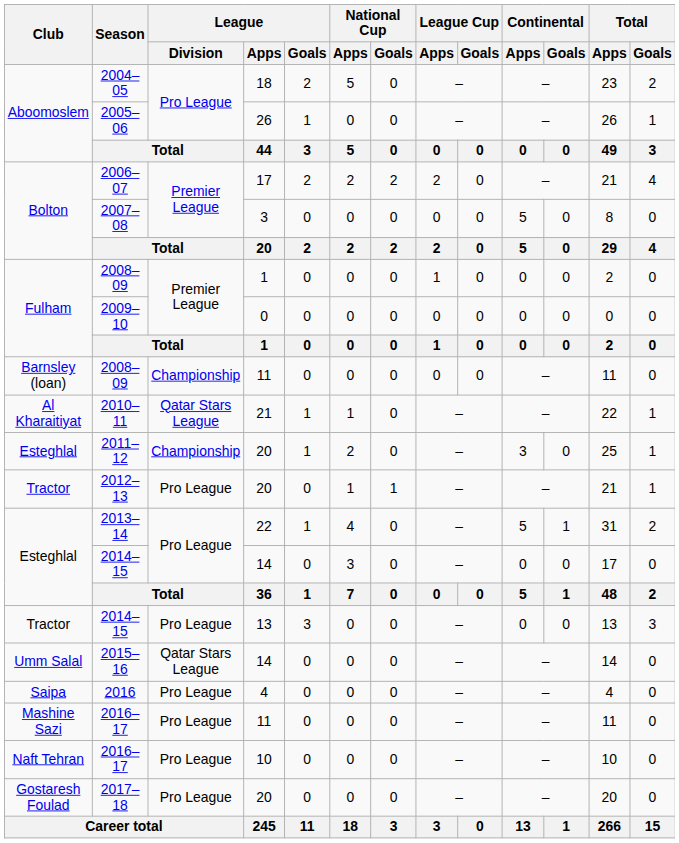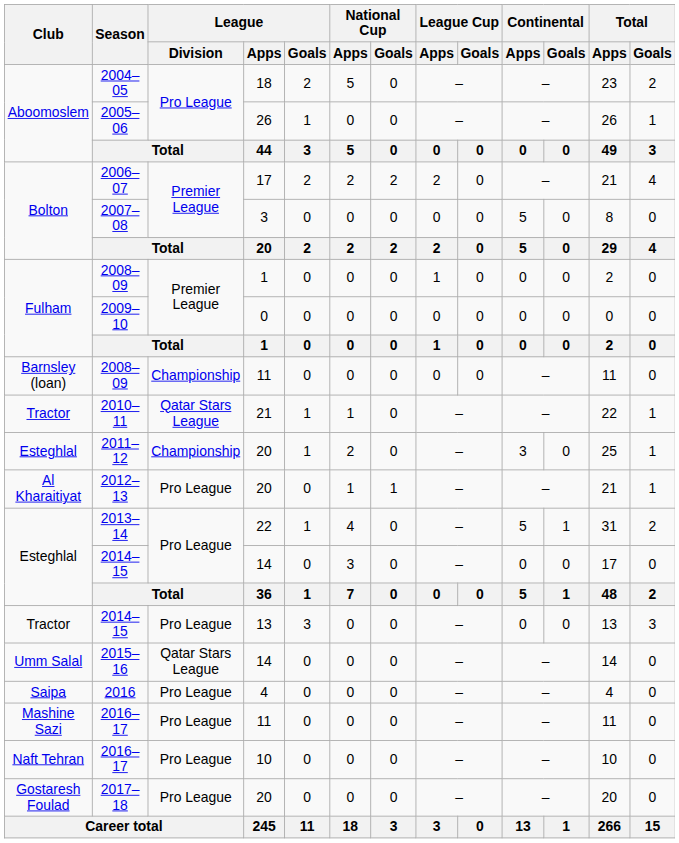2010–11 | Club: Al Kharaitiyat -> Tractor
2012–13 | Club: Tractor -> Al Kharaitiyat
